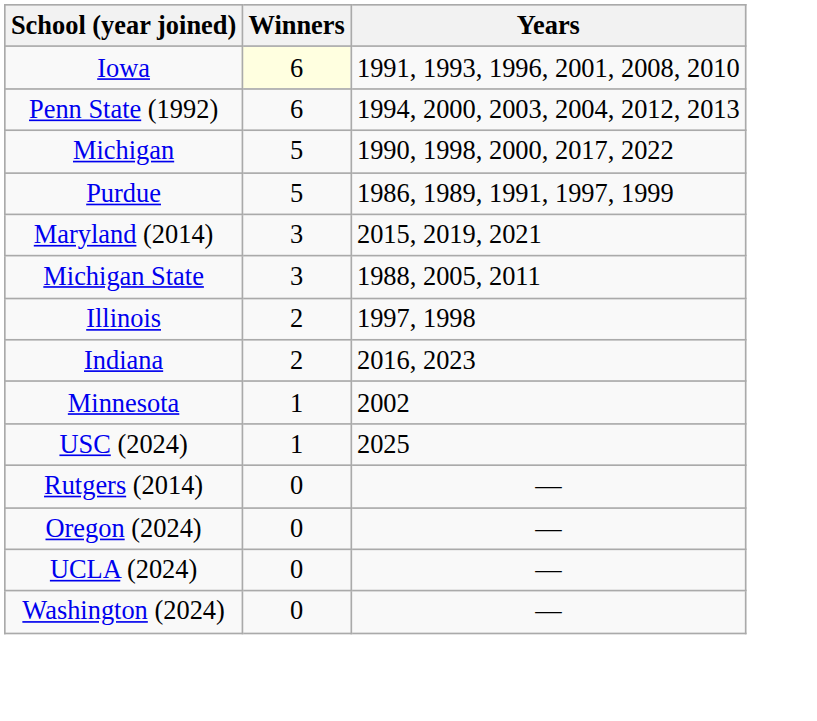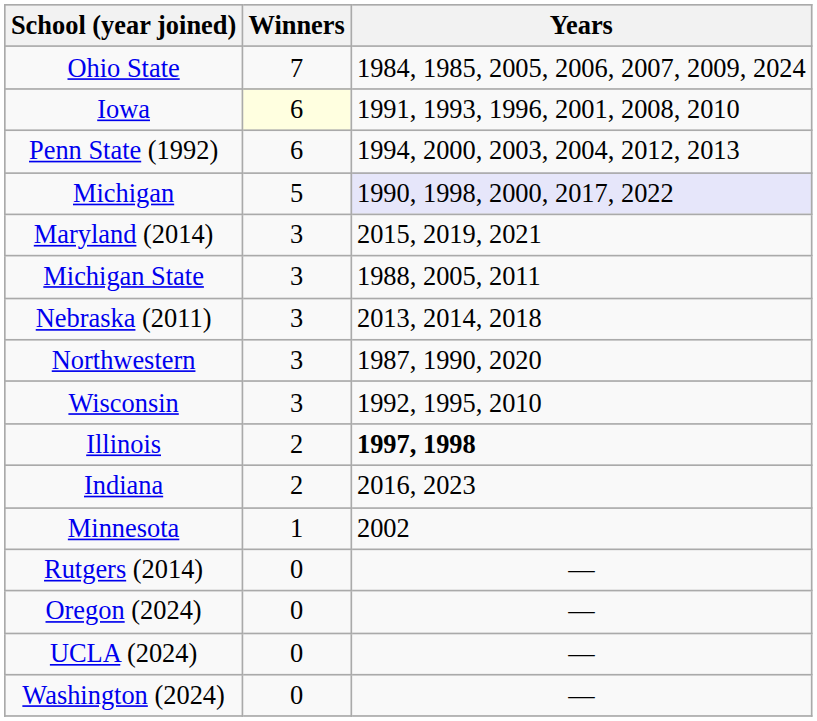+ row: Ohio State | 7 | 1984, 1985, 2005, 2006, 2007, 2009, 2024
Michigan | Years: no background -> lavender background
- row: Purdue | 5 | 1986, 1989, 1991, 1997, 1999
+ row: Nebraska (2011) | 3 | 2013, 2014, 2018
+ row: Northwestern | 3 | 1987, 1990, 2020
+ row: Wisconsin | 3 | 1992, 1995, 2010
Illinois | Years: normal -> bold
- row: USC (2024) | 1 | 2025
